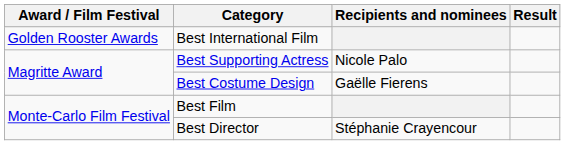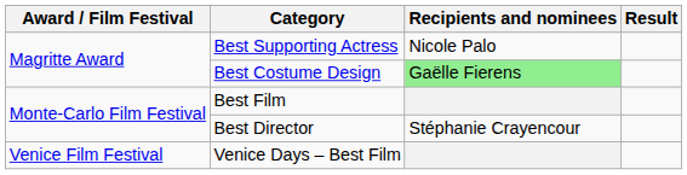- row: Golden Rooster Awards | Best International Film
Best Costume Design | Recipients and nominees: no background -> lightgreen background
+ row: Venice Film Festival | Venice Days – Best Film
